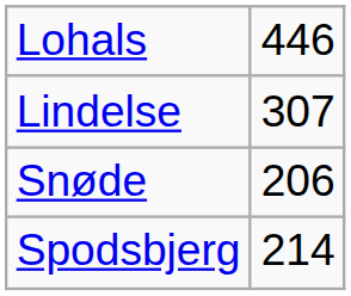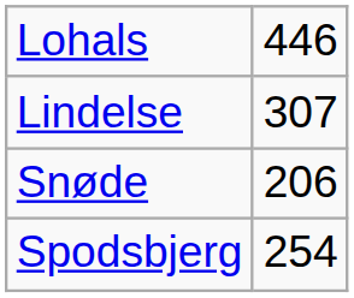Spodsbjerg | column 2: 214 -> 254
